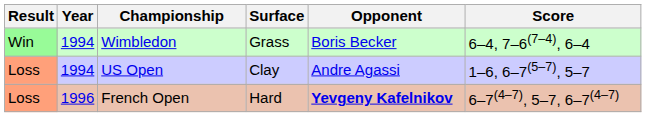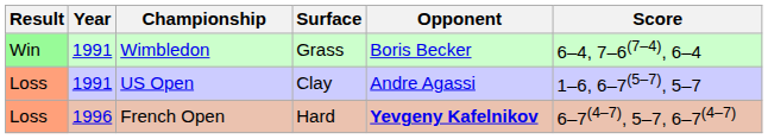Wimbledon | Year: 1994 -> 1991
US Open | Year: 1994 -> 1991
